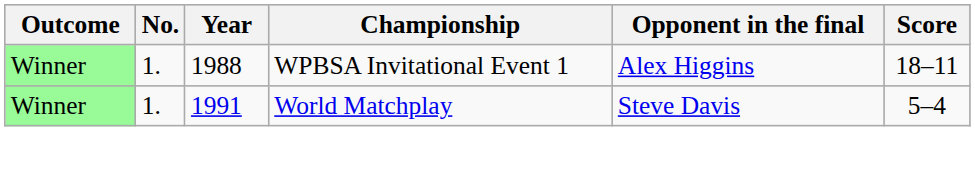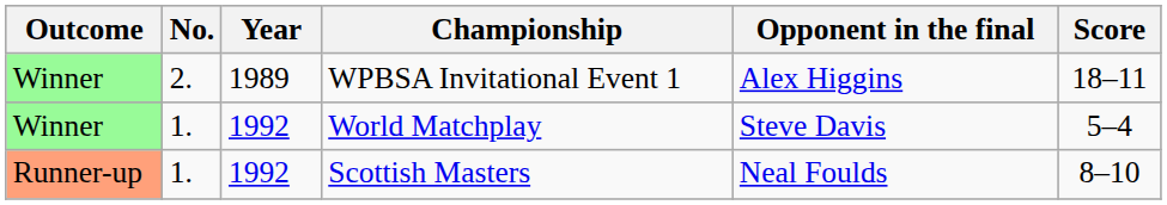WPBSA Invitational Event 1 | No.: 1. -> 2.
WPBSA Invitational Event 1 | Year: 1988 -> 1989
World Matchplay | Year: 1991 -> 1992
+ row: Runner-up | 1. | 1992 | Scottish Masters | Neal Foulds | 8–10
